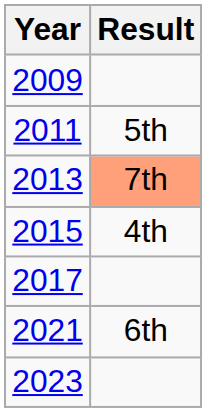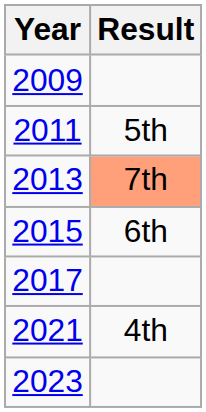2015 | Result: 4th -> 6th
2021 | Result: 6th -> 4th
